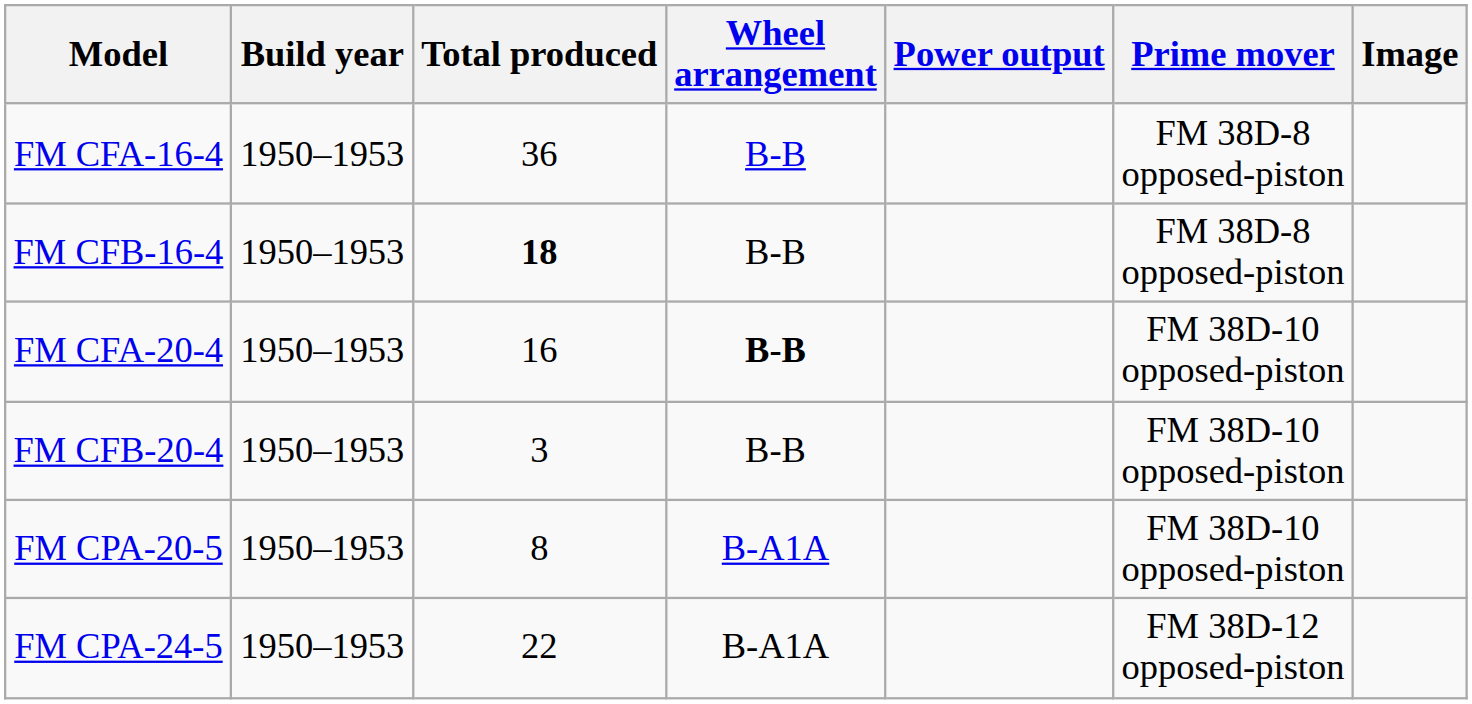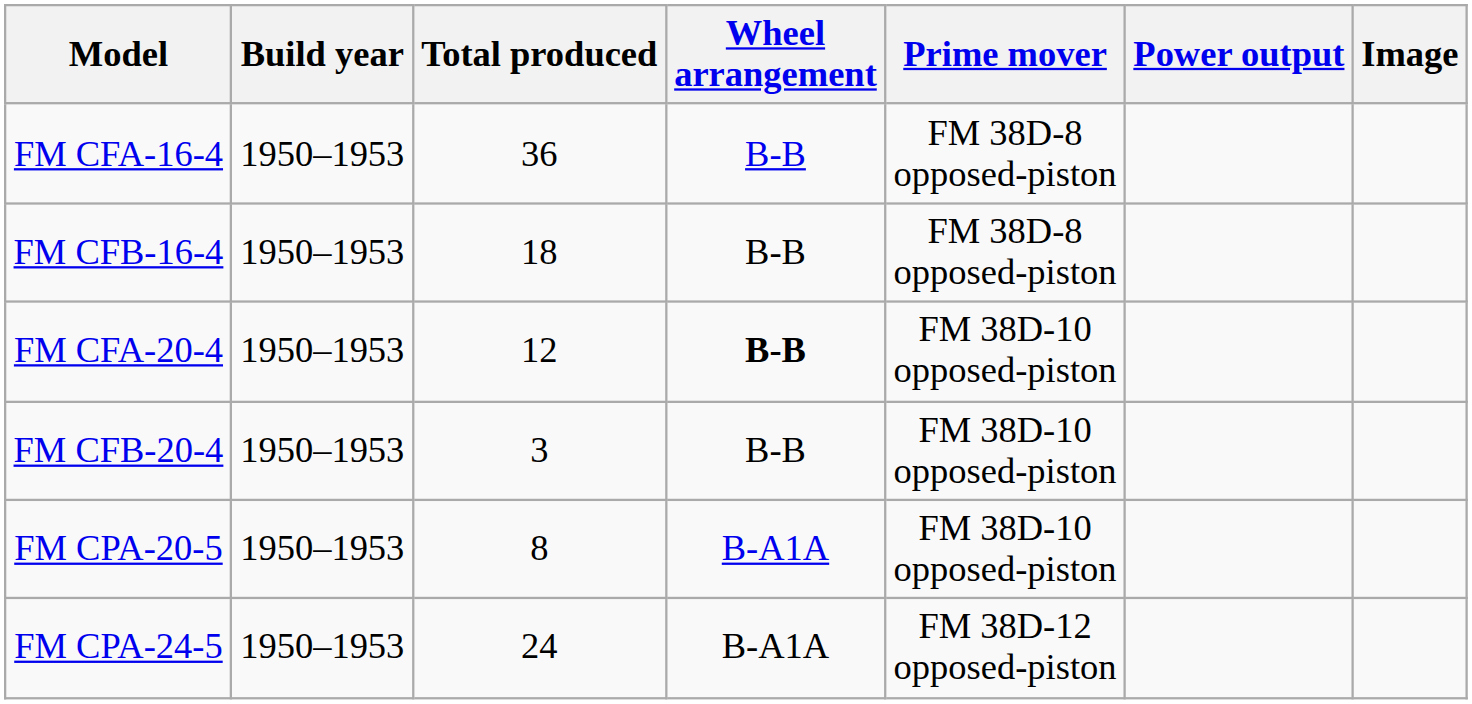columns swapped: Prime mover <-> Power output
FM CFB-16-4 | Total produced: bold -> normal
FM CFA-20-4 | Total produced: 16 -> 12
FM CPA-24-5 | Total produced: 22 -> 24
